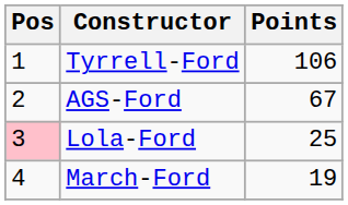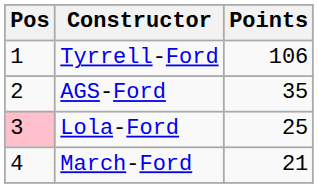AGS-Ford | Points: 67 -> 35
March-Ford | Points: 19 -> 21
